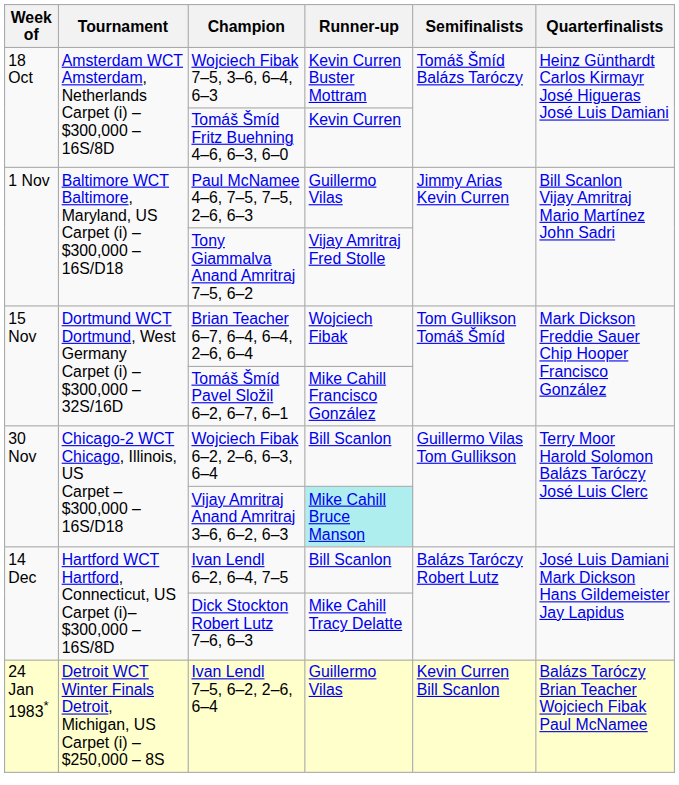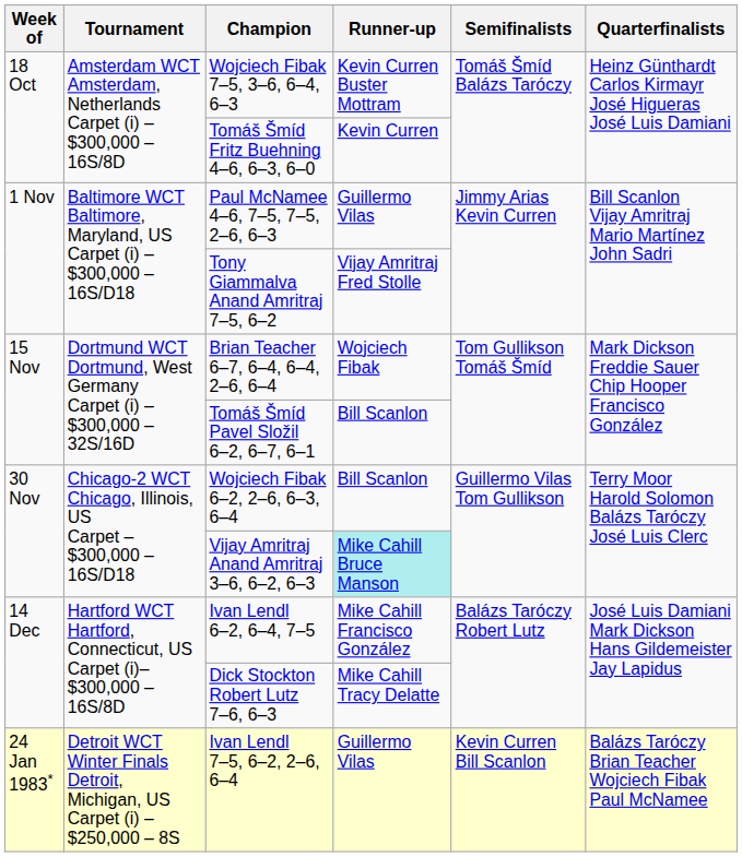Tomáš Šmíd Pavel Složil 6–2, 6–7, 6–1 | Runner-up: Mike Cahill Francisco González -> Bill Scanlon
Ivan Lendl 6–2, 6–4, 7–5 | Runner-up: Bill Scanlon -> Mike Cahill Francisco González
